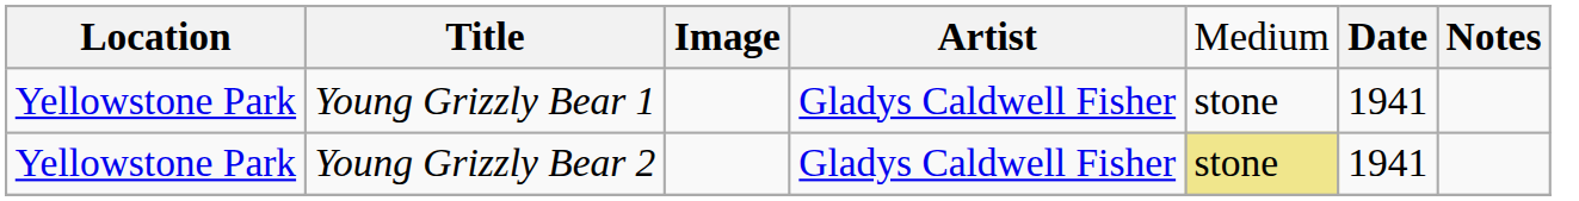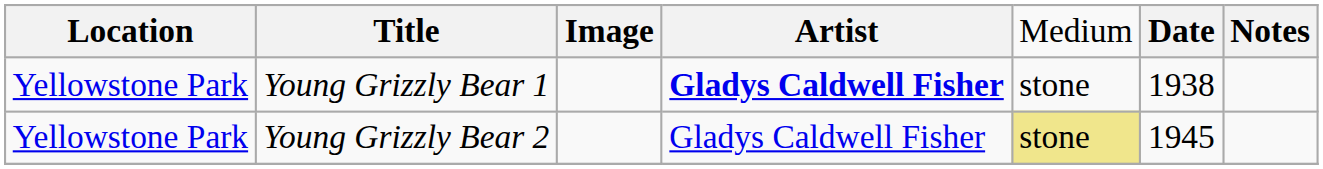Young Grizzly Bear 1 | column 4: normal -> bold
Young Grizzly Bear 1 | column 6: 1941 -> 1938
Young Grizzly Bear 2 | column 6: 1941 -> 1945
